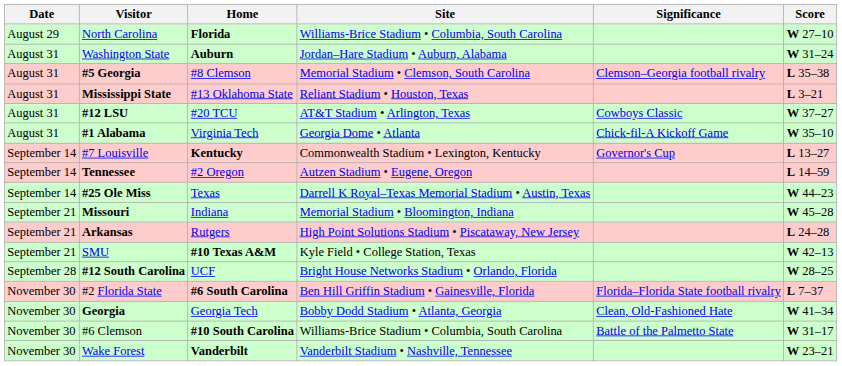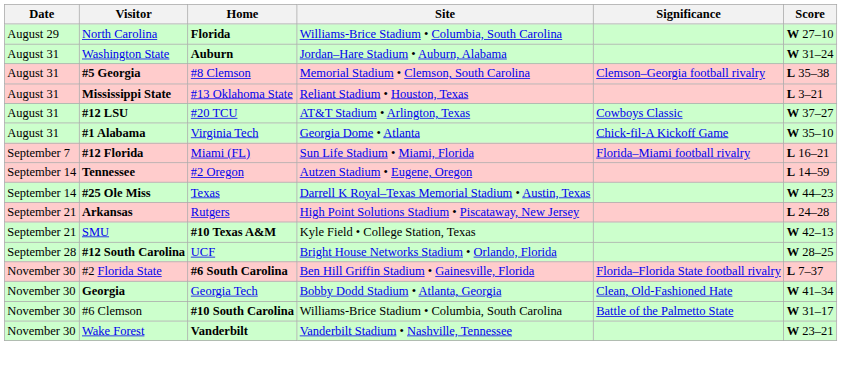+ row: September 7 | #12 Florida | Miami (FL) | Sun Life Stadium • Miami, Florida | Florida–Miami football rivalry | L 16–21
- row: September 14 | #7 Louisville | Kentucky | Commonwealth Stadium • Lexington, Kentucky | Governor's Cup | L 13–27
- row: September 21 | Missouri | Indiana | Memorial Stadium • Bloomington, Indiana | W 45–28
